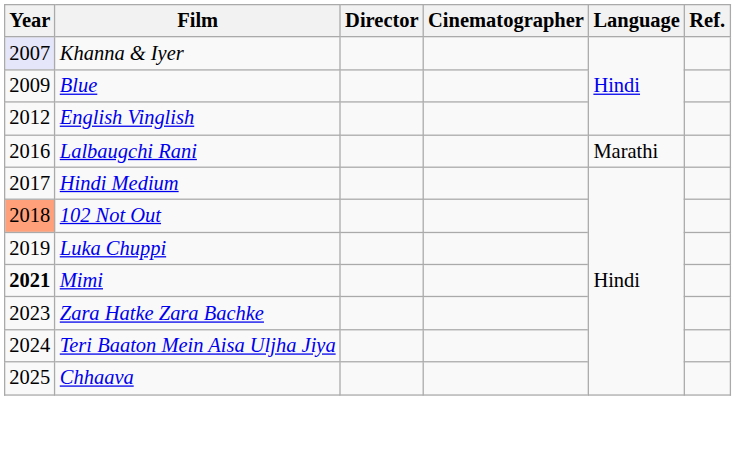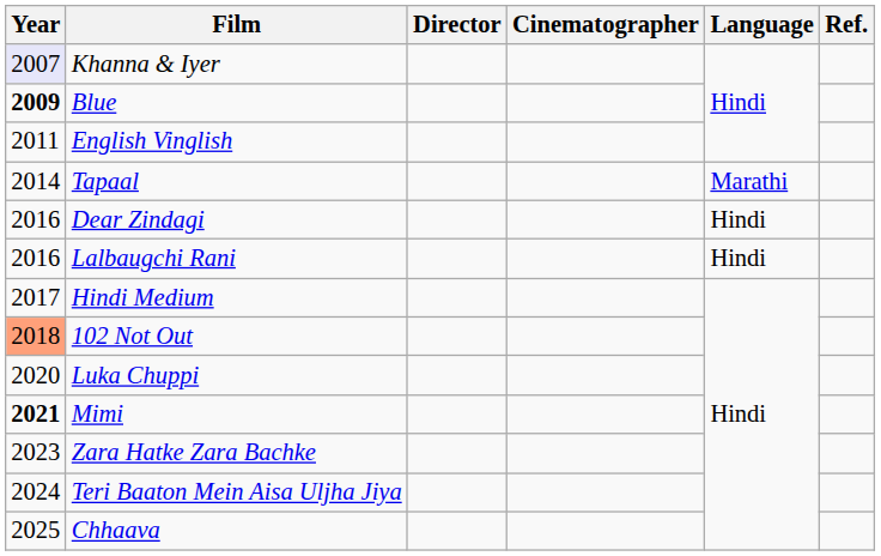Blue | Year: normal -> bold
English Vinglish | Year: 2012 -> 2011
+ row: 2014 | Tapaal | Marathi
+ row: 2016 | Dear Zindagi | Hindi
Lalbaugchi Rani | Language: Marathi -> Hindi
Luka Chuppi | Year: 2019 -> 2020
